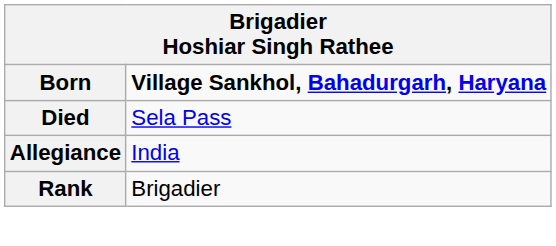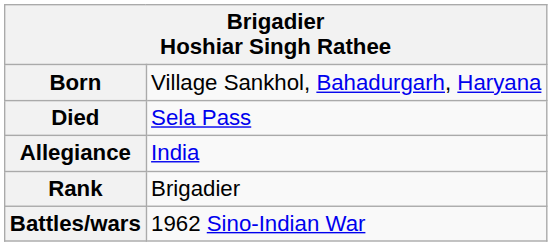Born | column 2: bold -> normal
+ row: Battles/wars | 1962 Sino-Indian War
